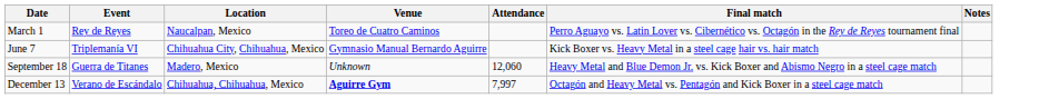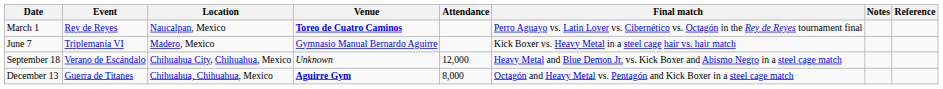+ column: Reference
March 1 | Venue: normal -> bold
June 7 | Location: Chihuahua City, Chihuahua, Mexico -> Madero, Mexico
September 18 | Event: Guerra de Titanes -> Verano de Escándalo
September 18 | Location: Madero, Mexico -> Chihuahua City, Chihuahua, Mexico
September 18 | Attendance: 12,060 -> 12,000
December 13 | Event: Verano de Escándalo -> Guerra de Titanes
December 13 | Attendance: 7,997 -> 8,000
